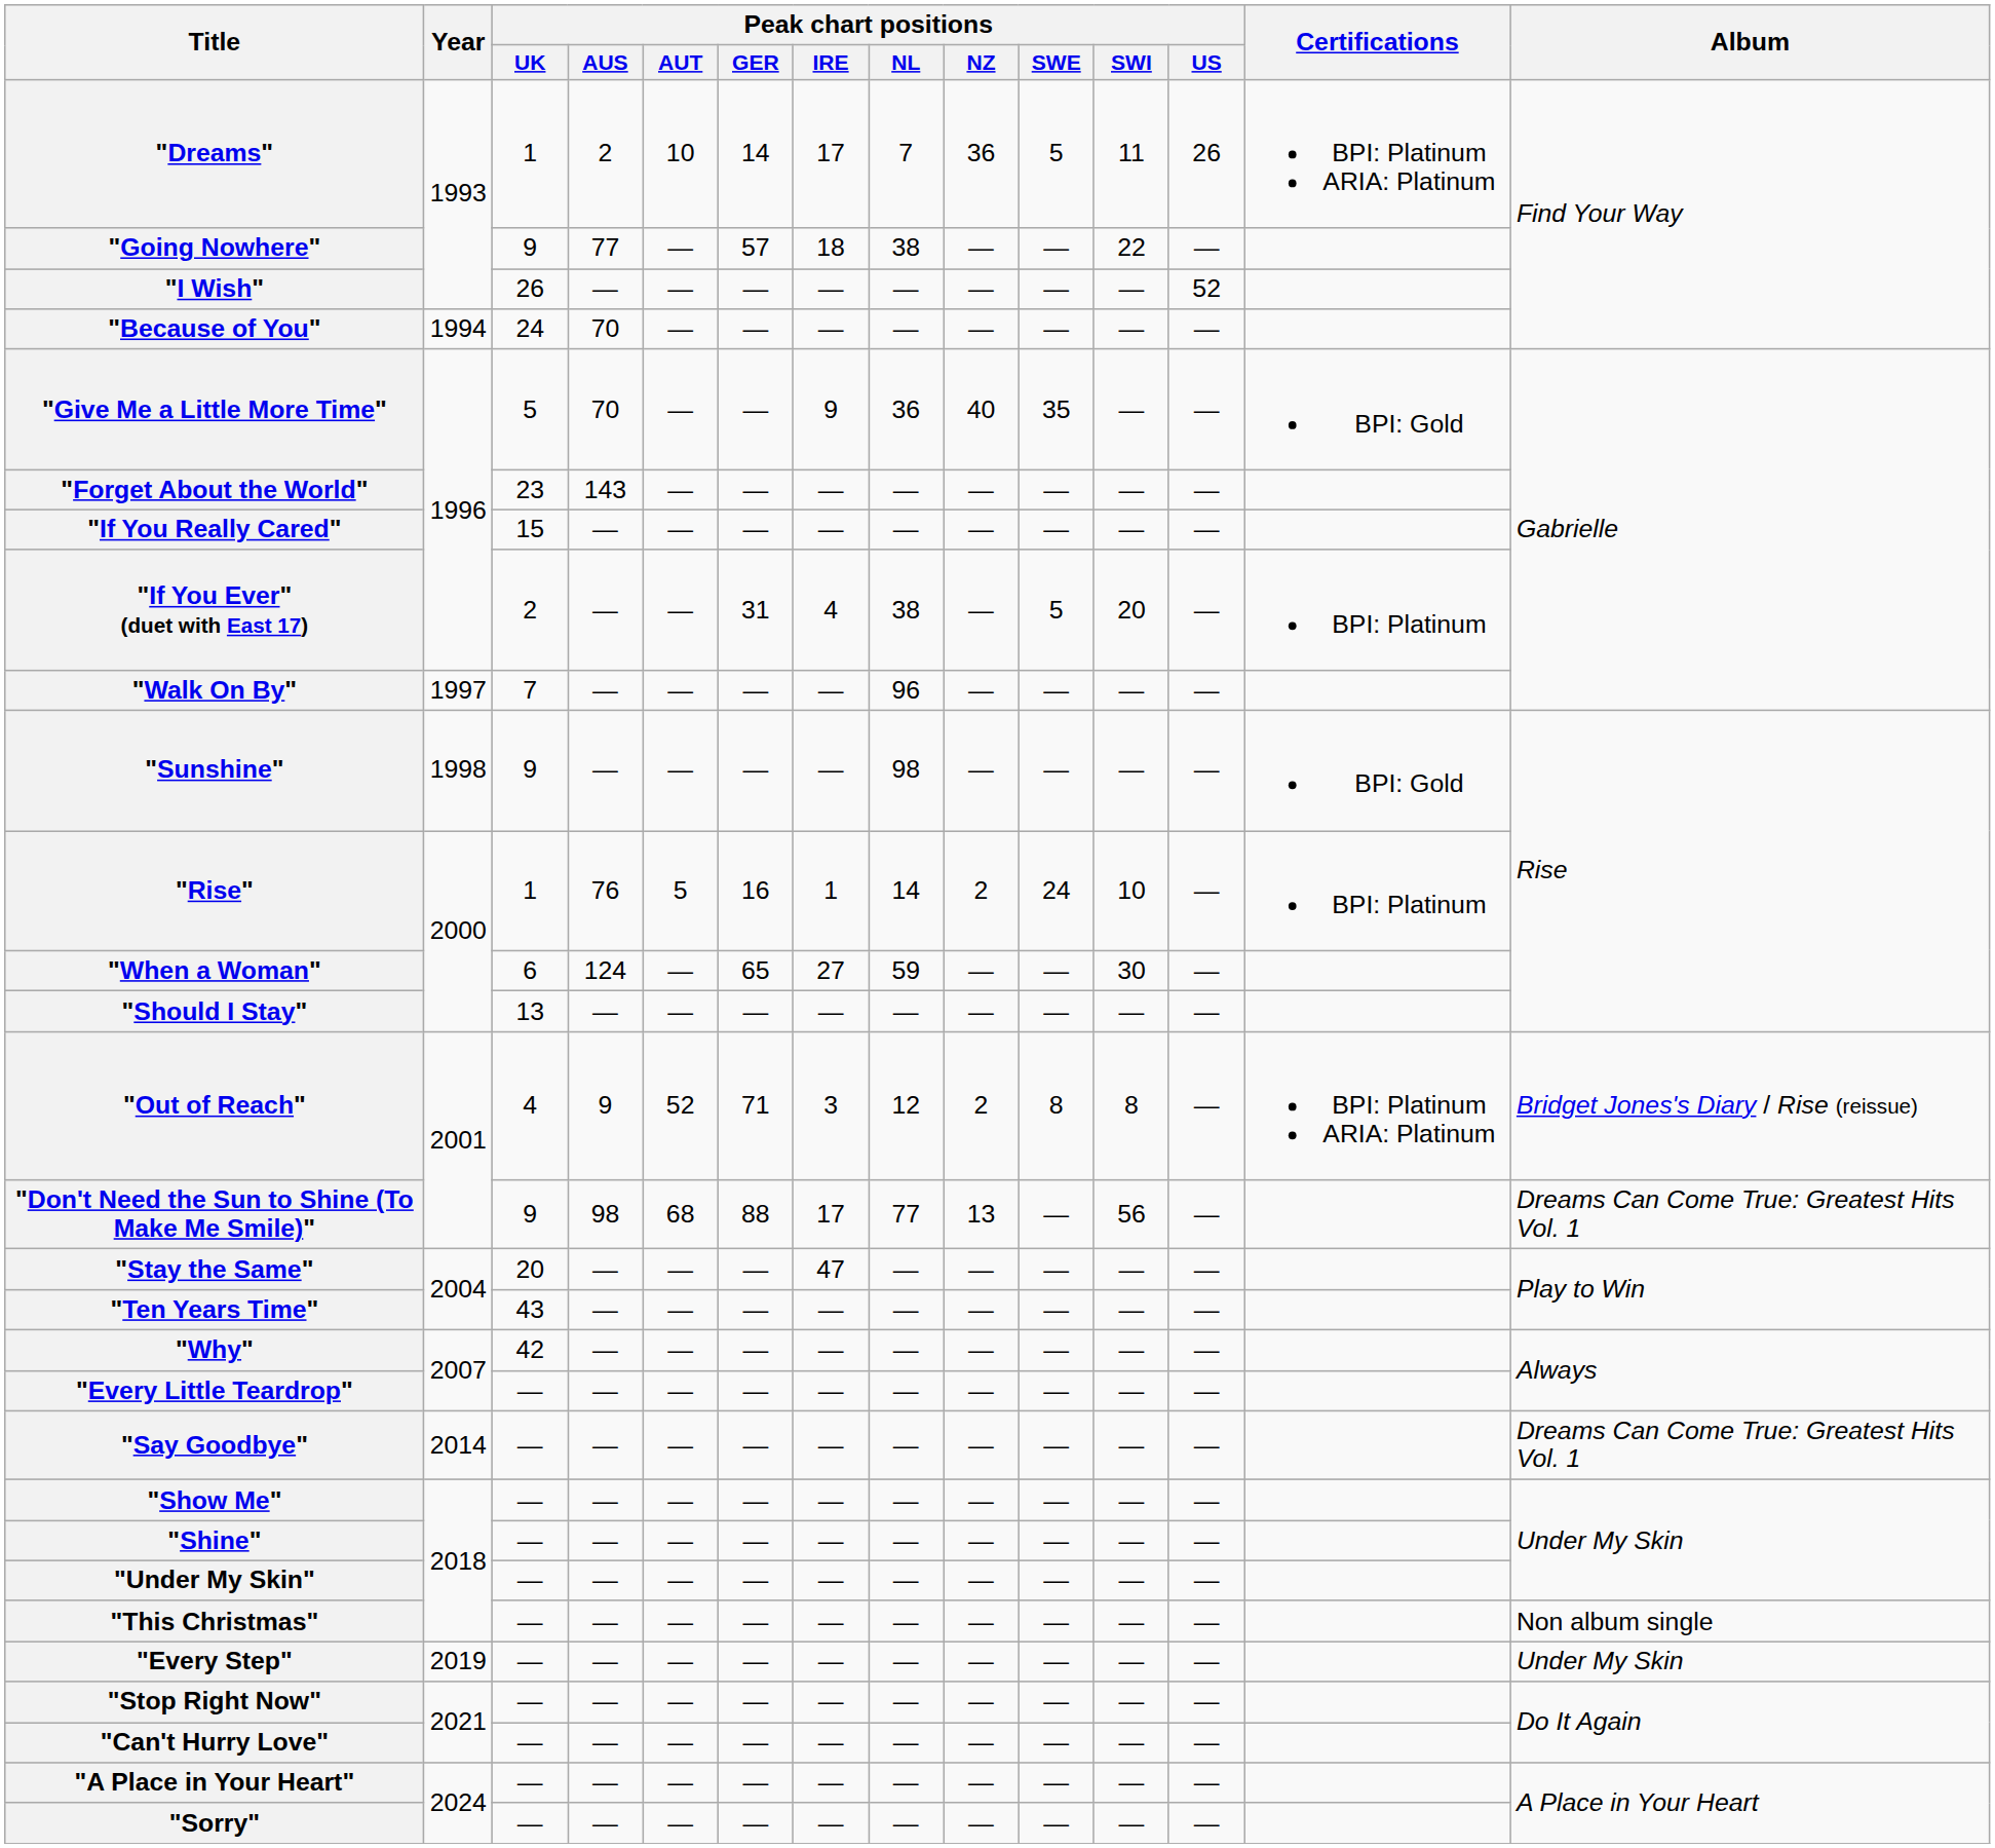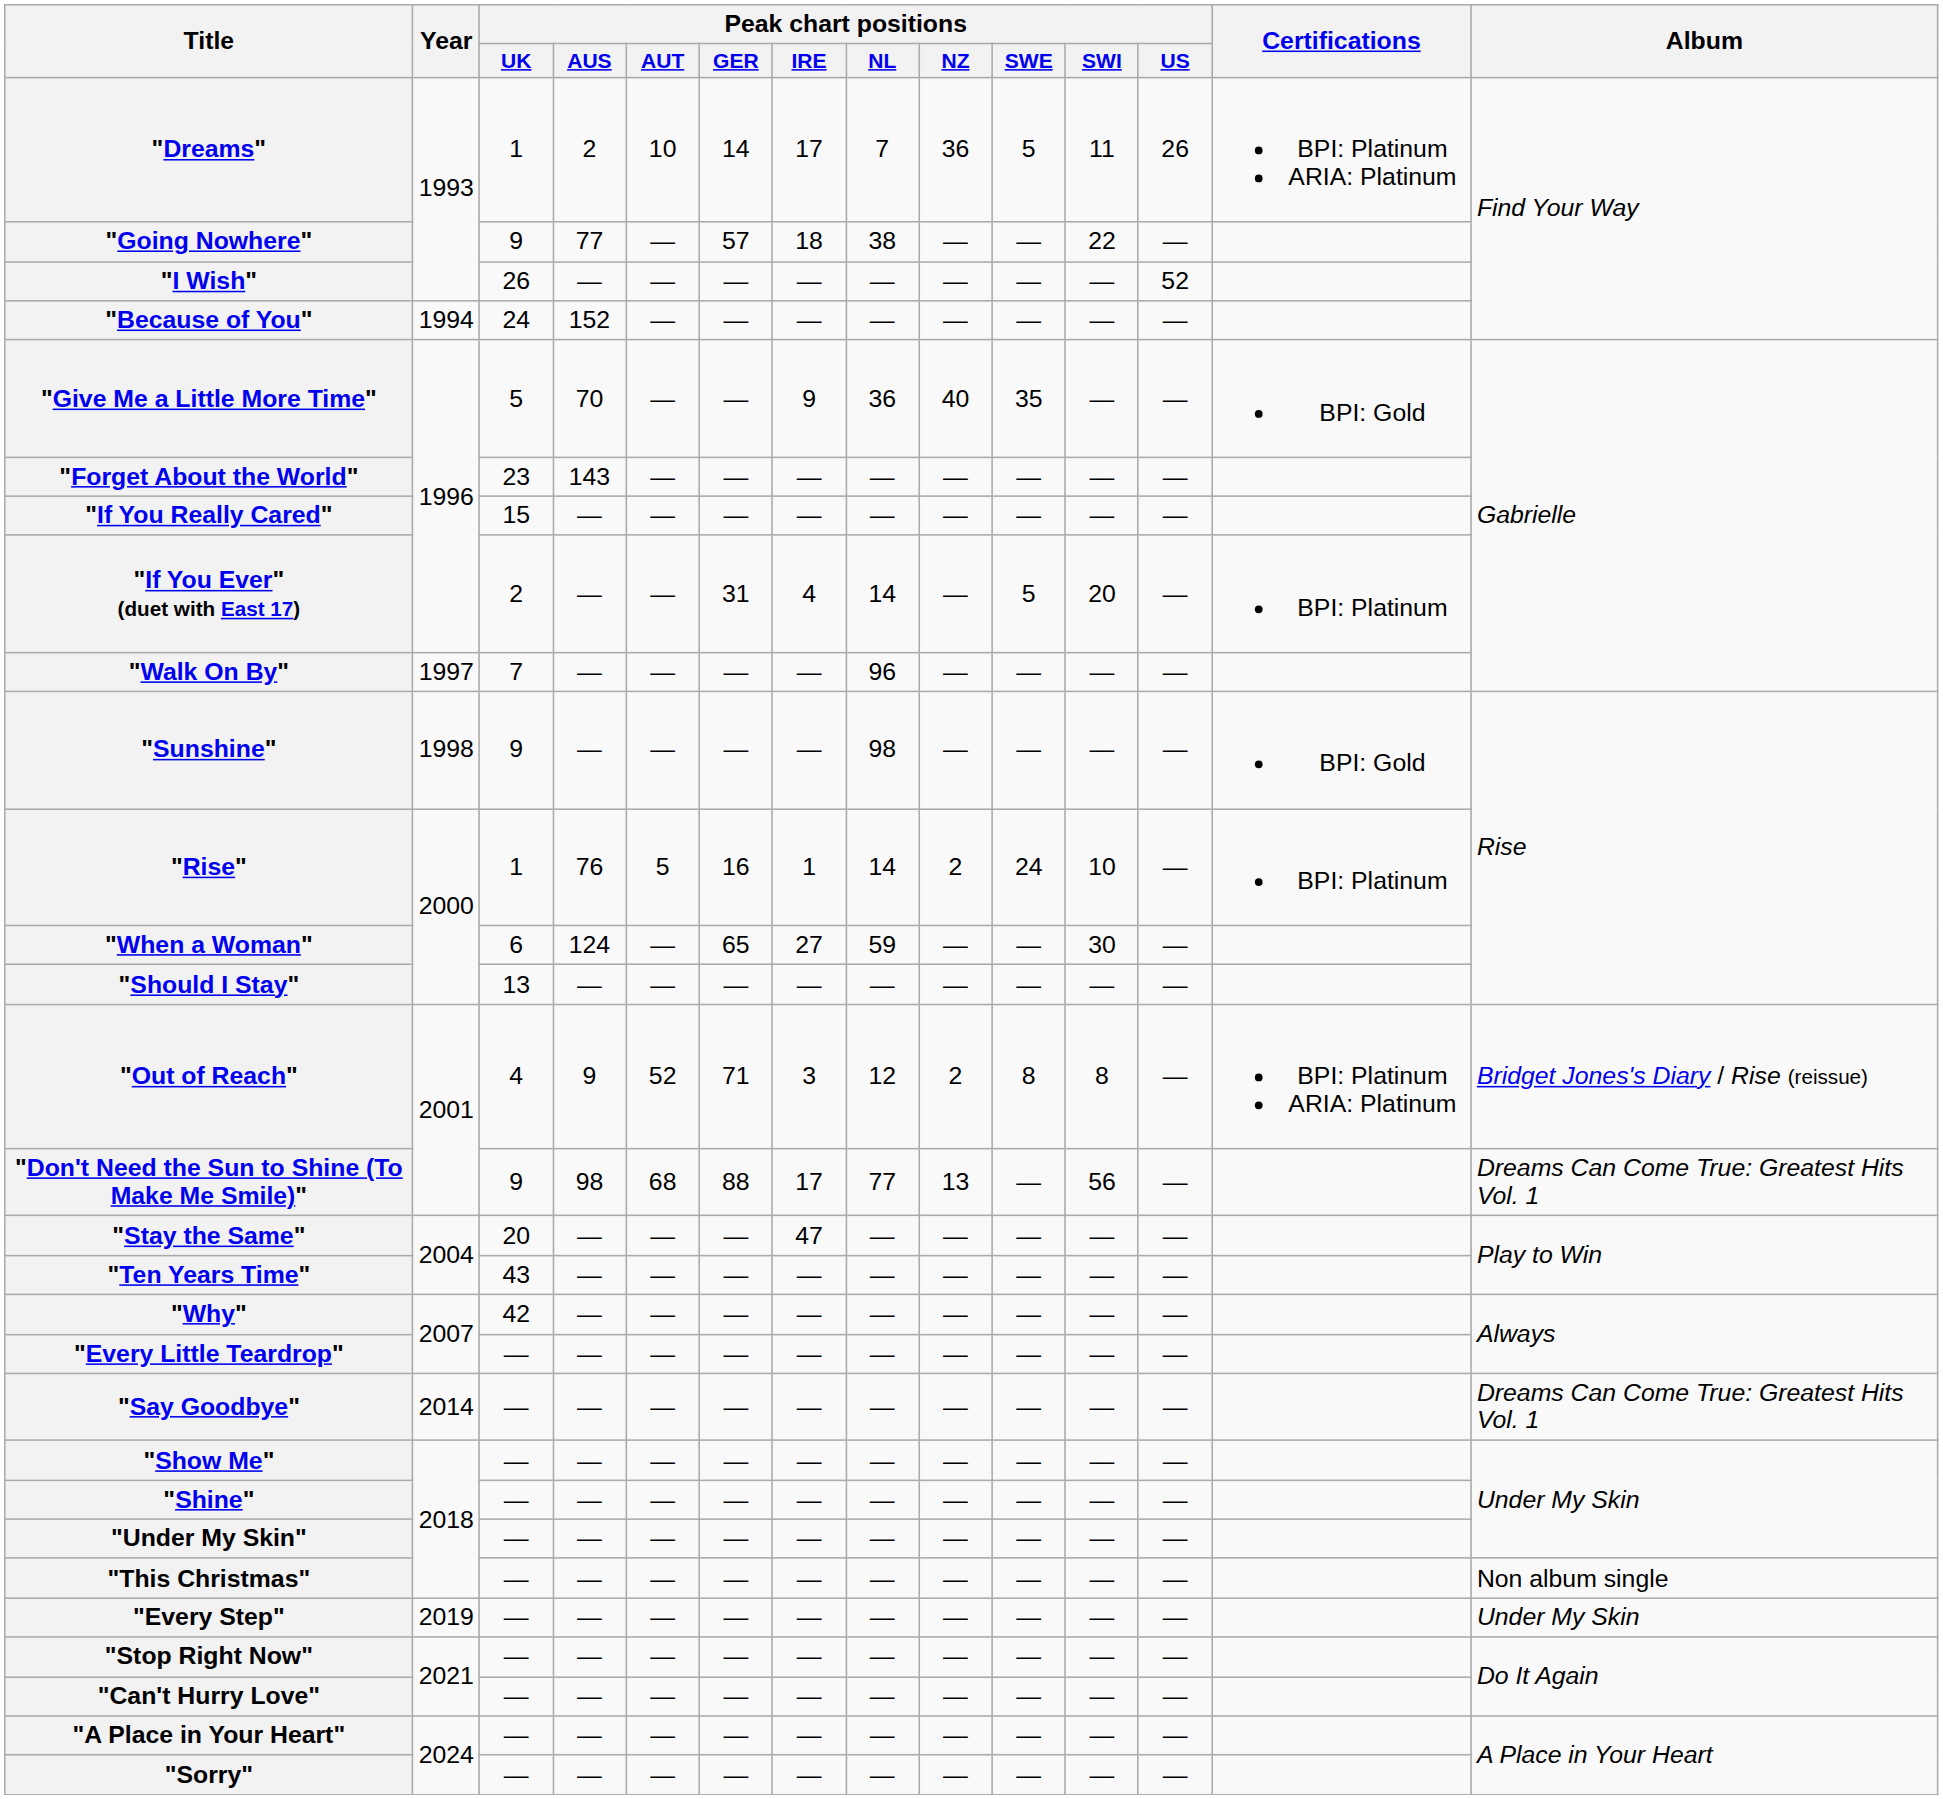"Because of You" | Peak chart positions / AUS: 70 -> 152
"If You Ever" (duet with East 17) | Peak chart positions / NL: 38 -> 14
